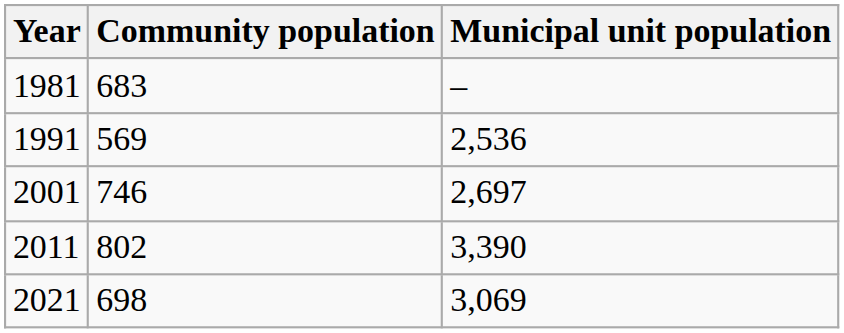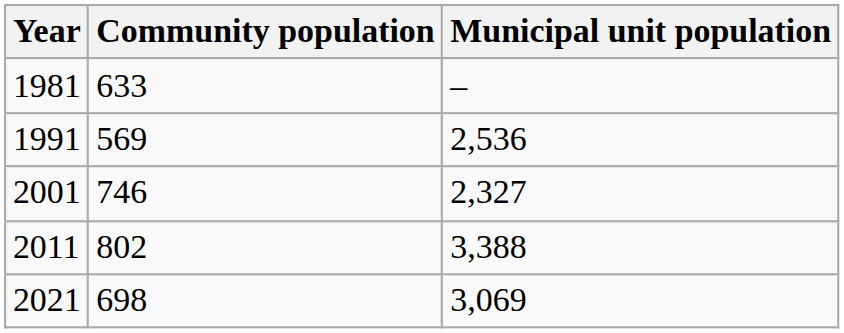1981 | Community population: 683 -> 633
2001 | Municipal unit population: 2,697 -> 2,327
2011 | Municipal unit population: 3,390 -> 3,388
